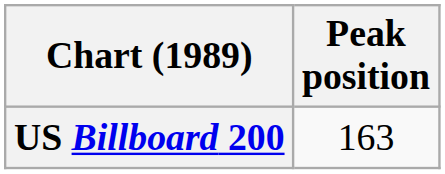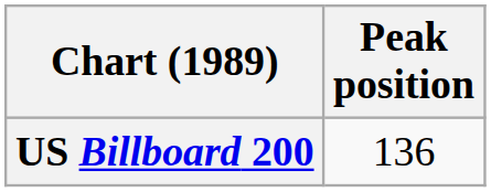US Billboard 200 | Peak position: 163 -> 136
